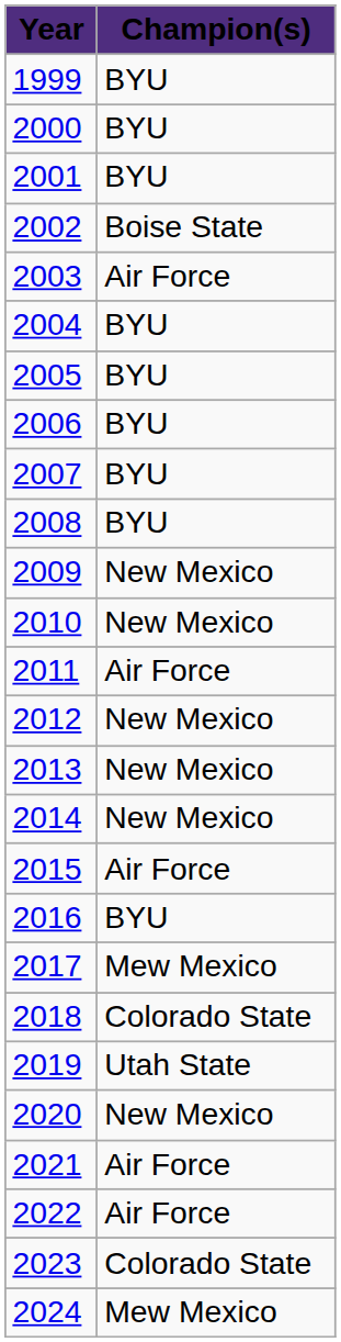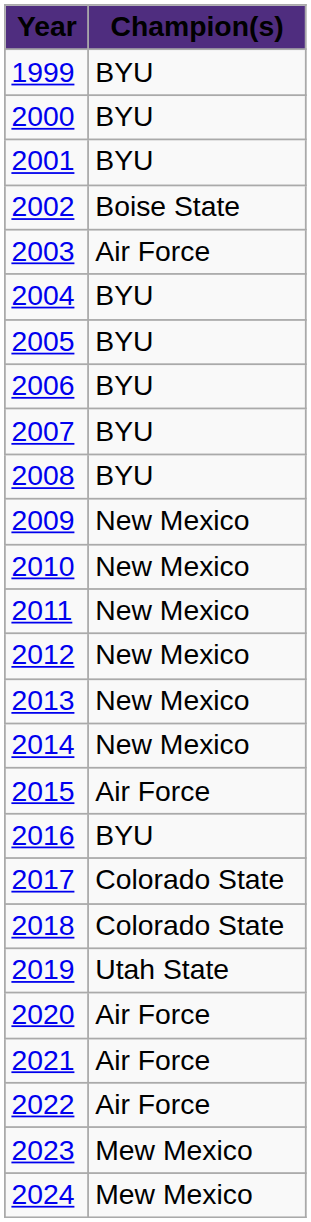2011 | Champion(s): Air Force -> New Mexico
2017 | Champion(s): Mew Mexico -> Colorado State
2020 | Champion(s): New Mexico -> Air Force
2023 | Champion(s): Colorado State -> Mew Mexico
